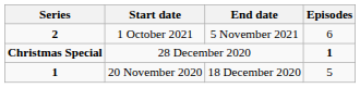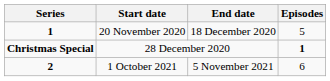rows swapped: 20 November 2020 <-> 1 October 2021
